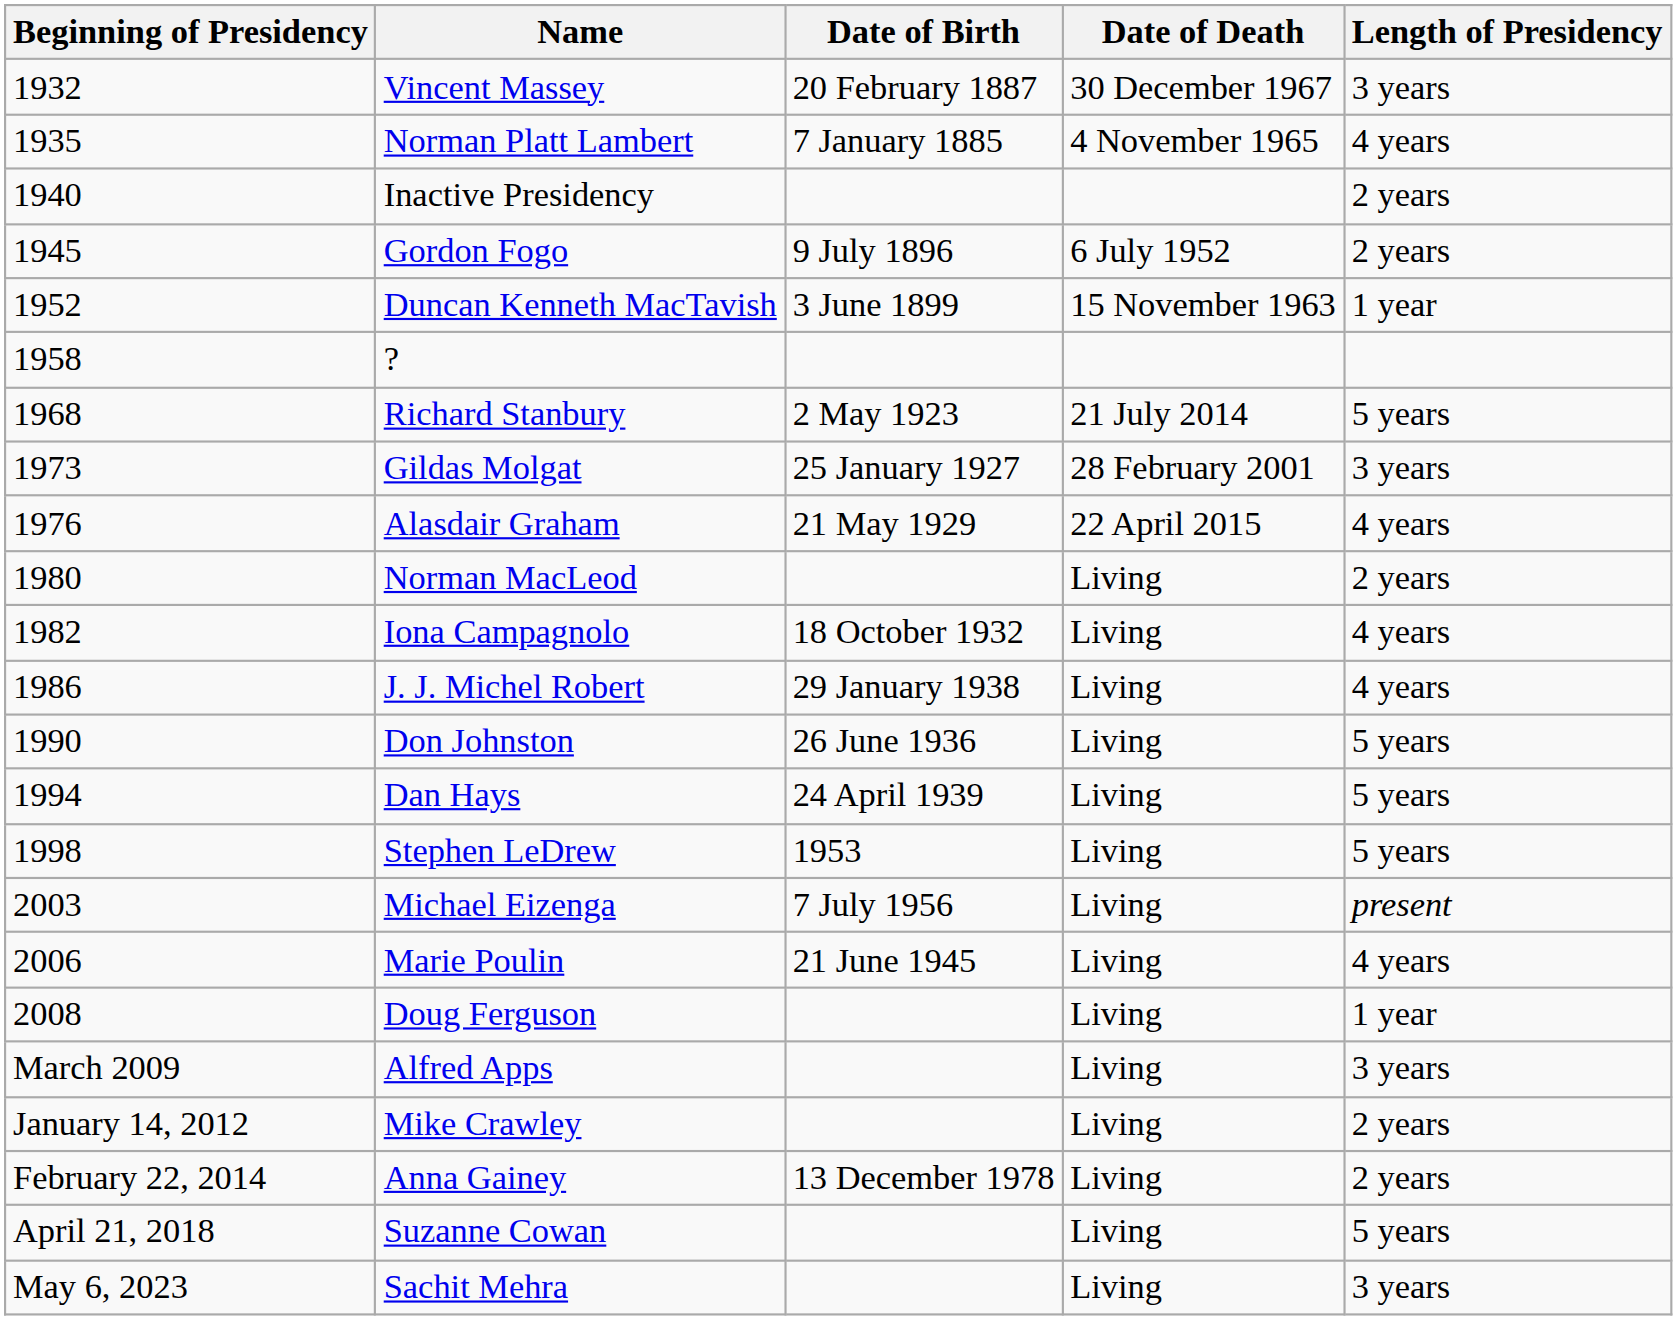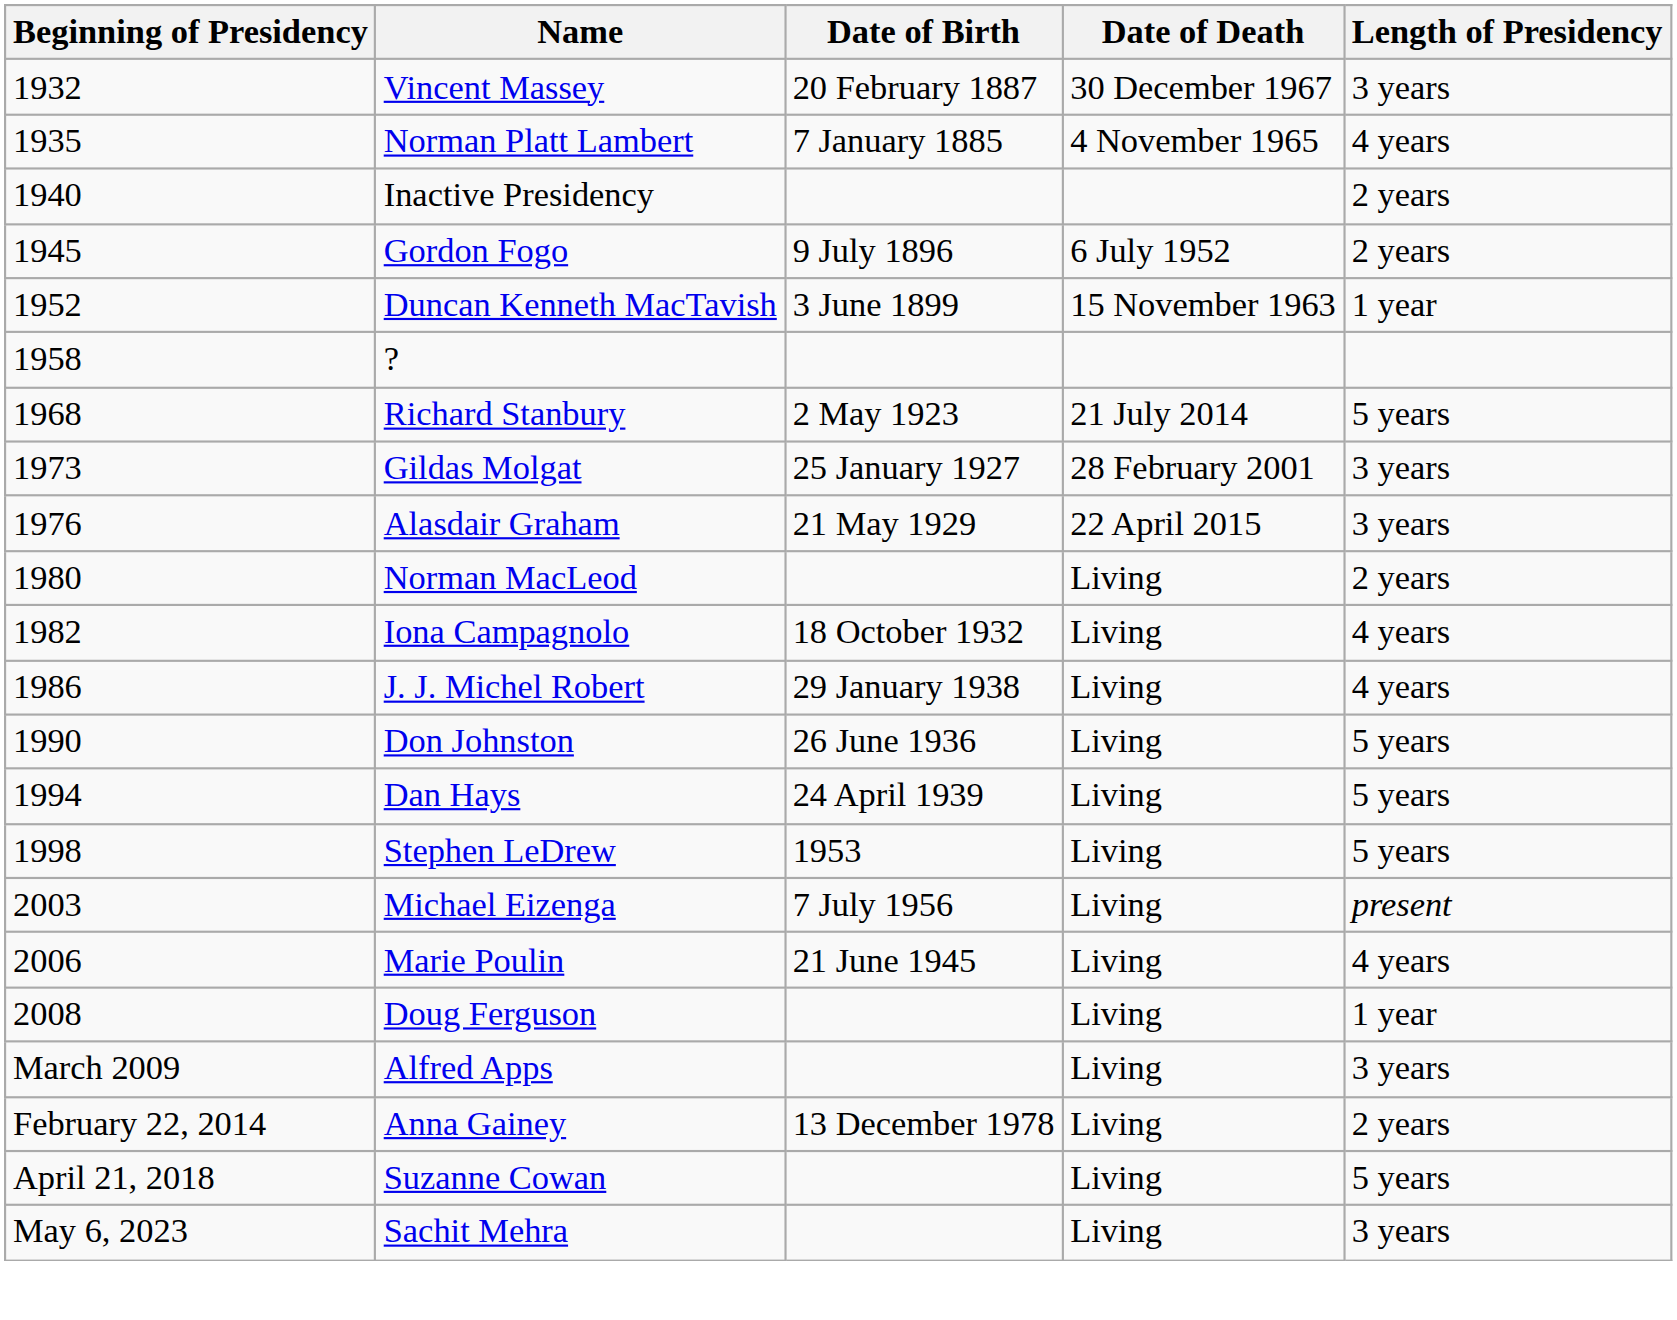Alasdair Graham | Length of Presidency: 4 years -> 3 years
- row: January 14, 2012 | Mike Crawley | Living | 2 years
